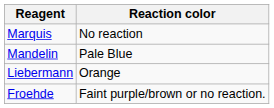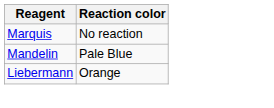- row: Froehde | Faint purple/brown or no reaction.
